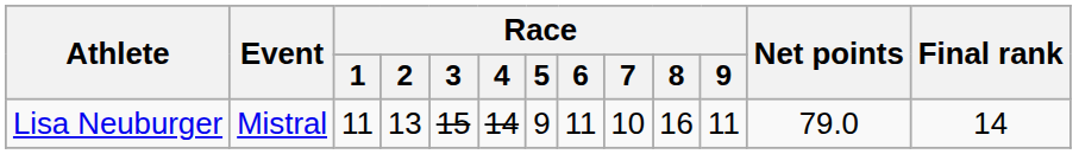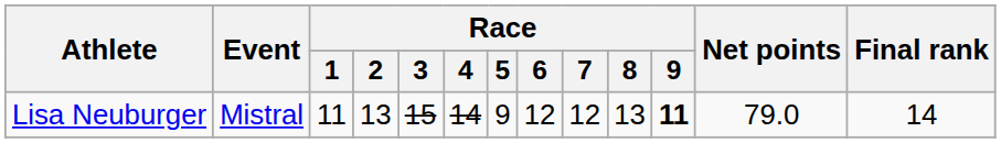Lisa Neuburger | Race / 6: 11 -> 12
Lisa Neuburger | Race / 7: 10 -> 12
Lisa Neuburger | Race / 8: 16 -> 13
Lisa Neuburger | Race / 9: normal -> bold
